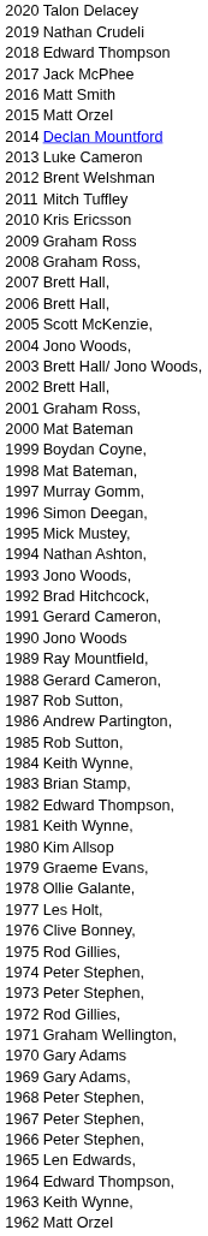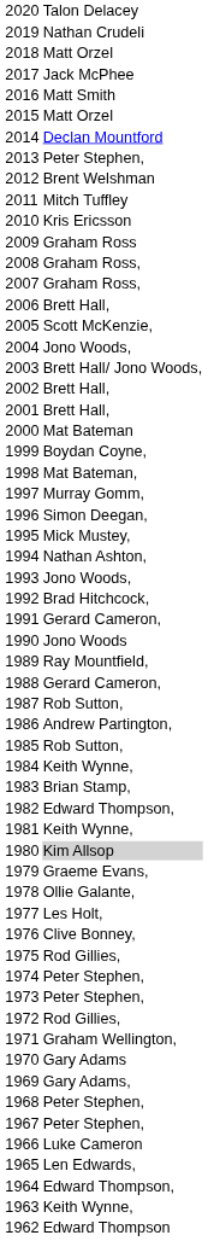2018 | column 2: Edward Thompson -> Matt Orzel
2013 | column 2: Luke Cameron -> Peter Stephen,
2007 | column 2: Brett Hall, -> Graham Ross,
2001 | column 2: Graham Ross, -> Brett Hall,
1980 | column 2: no background -> lightgrey background
1966 | column 2: Peter Stephen, -> Luke Cameron
1962 | column 2: Matt Orzel -> Edward Thompson
